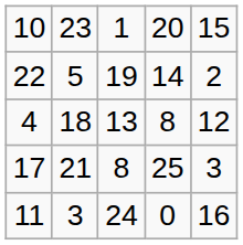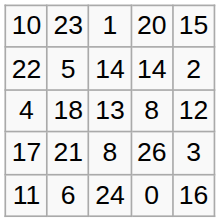22 | column 3: 19 -> 14
17 | column 4: 25 -> 26
11 | column 2: 3 -> 6
